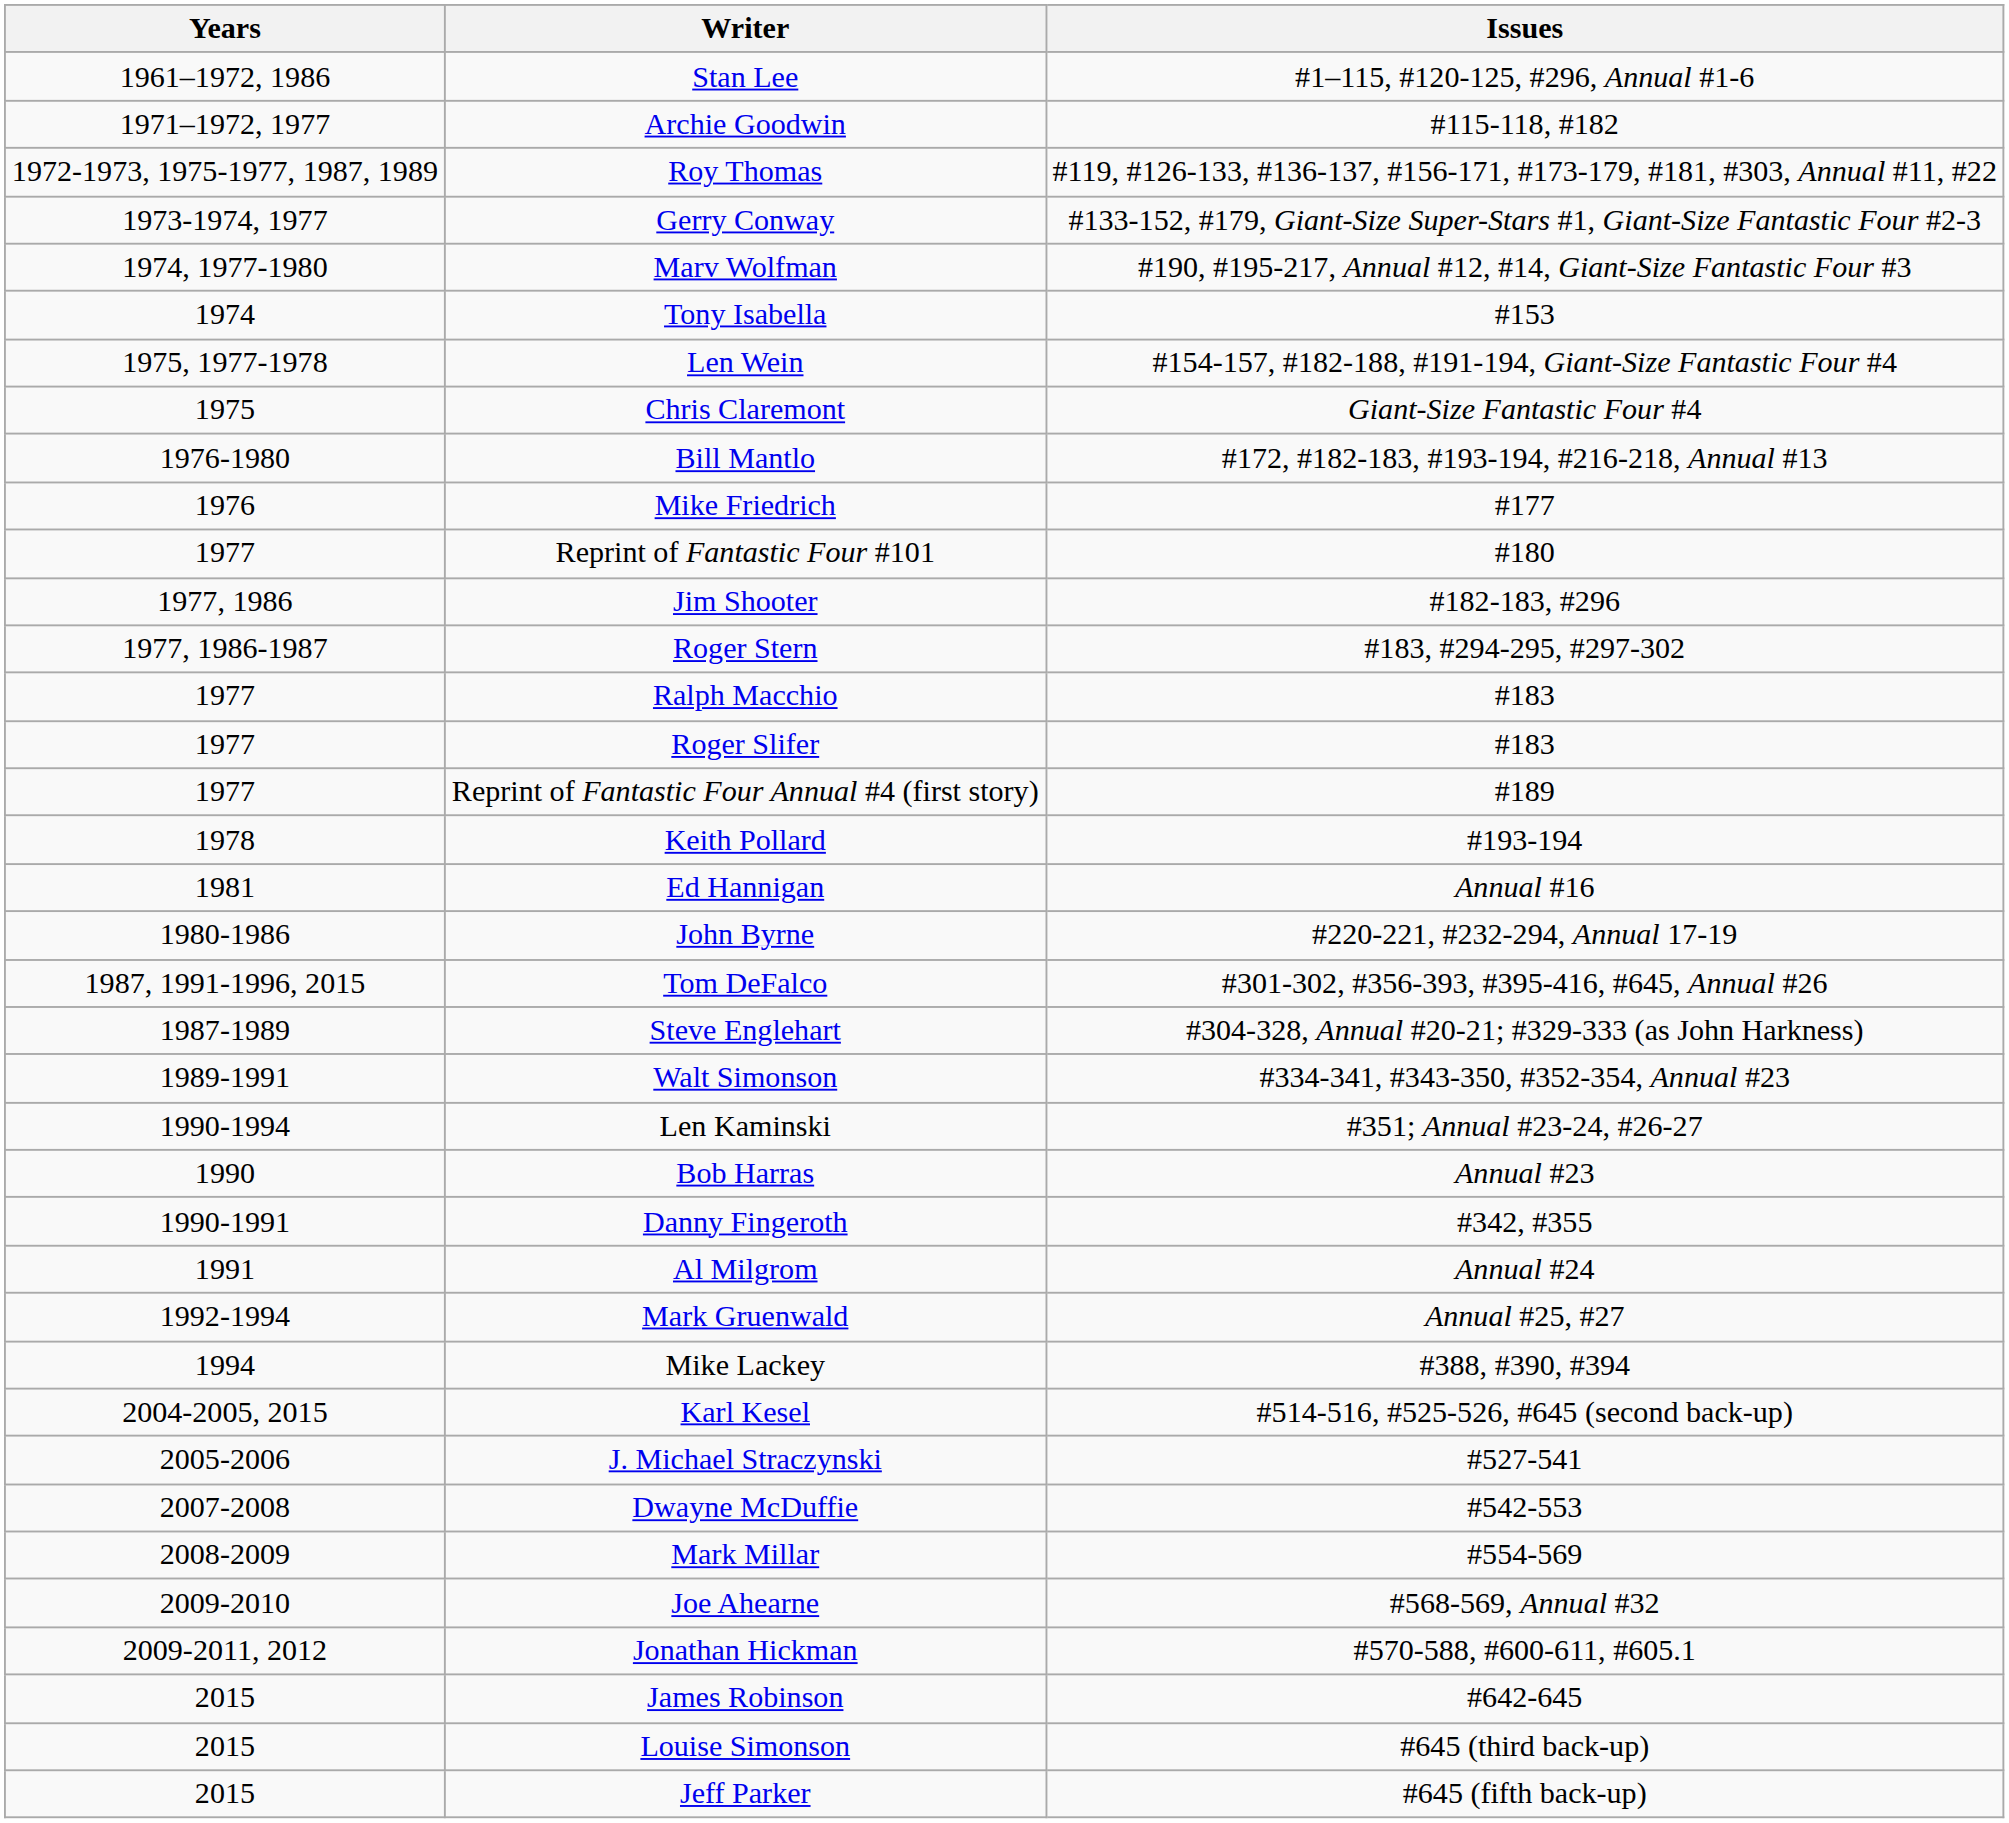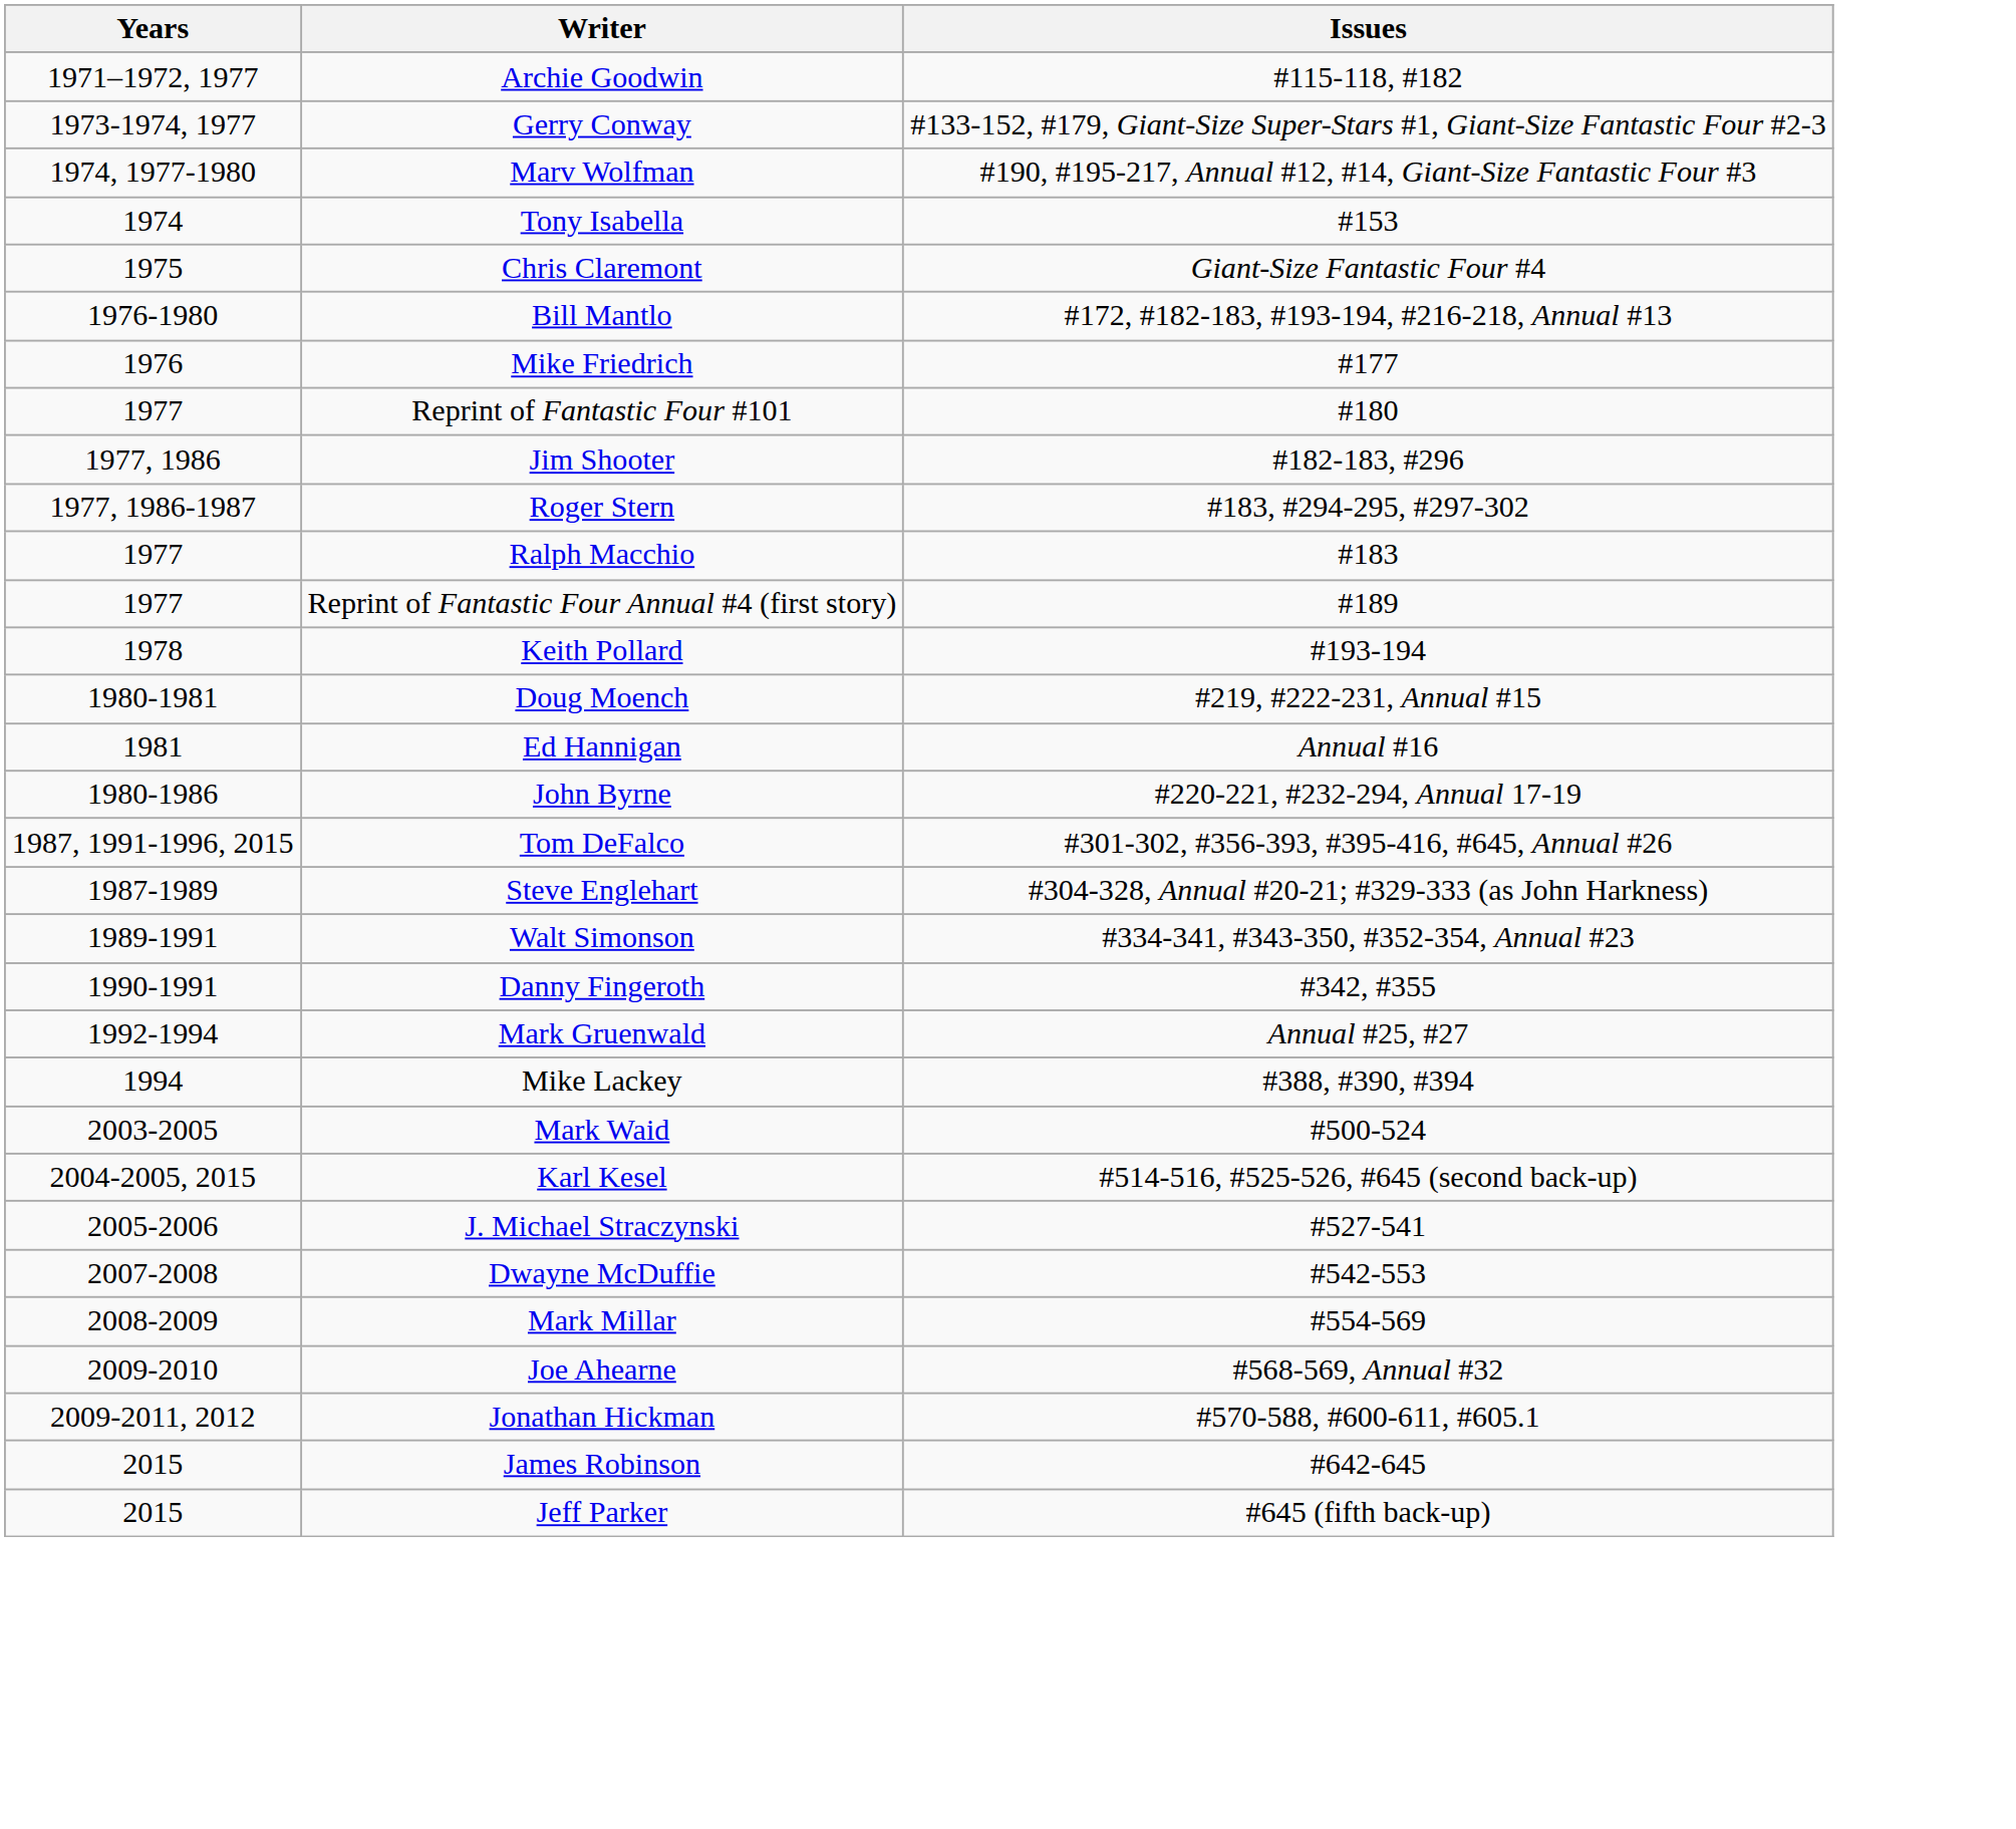- row: 1961–1972, 1986 | Stan Lee | #1–115, #120-125, #296, Annual #1-6
- row: 1972-1973, 1975-1977, 1987, 1989 | Roy Thomas | #119, #126-133, #136-137, #156-171, #173-179, #181, #303, Annual #11, #22
- row: 1975, 1977-1978 | Len Wein | #154-157, #182-188, #191-194, Giant-Size Fantastic Four #4
- row: 1977 | Roger Slifer | #183
+ row: 1980-1981 | Doug Moench | #219, #222-231, Annual #15
- row: 1990-1994 | Len Kaminski | #351; Annual #23-24, #26-27
- row: 1990 | Bob Harras | Annual #23
- row: 1991 | Al Milgrom | Annual #24
+ row: 2003-2005 | Mark Waid | #500-524
- row: 2015 | Louise Simonson | #645 (third back-up)
